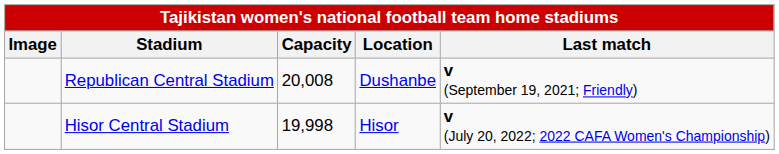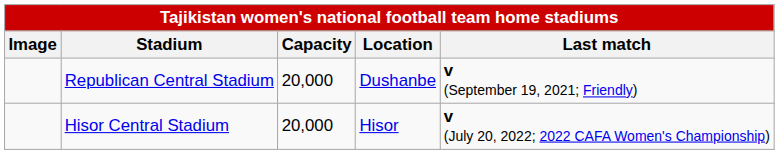Republican Central Stadium | Capacity: 20,008 -> 20,000
Hisor Central Stadium | Capacity: 19,998 -> 20,000
